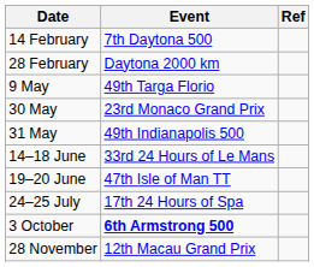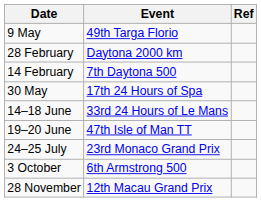rows swapped: 14 February <-> 9 May
30 May | Event: 23rd Monaco Grand Prix -> 17th 24 Hours of Spa
- row: 31 May | 49th Indianapolis 500
24–25 July | Event: 17th 24 Hours of Spa -> 23rd Monaco Grand Prix
3 October | Event: bold -> normal
